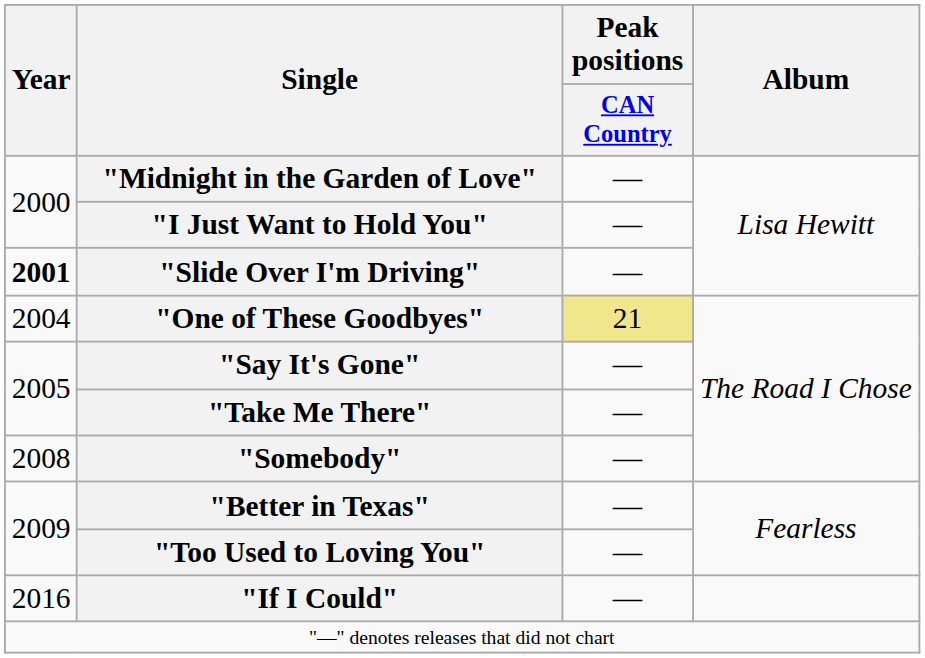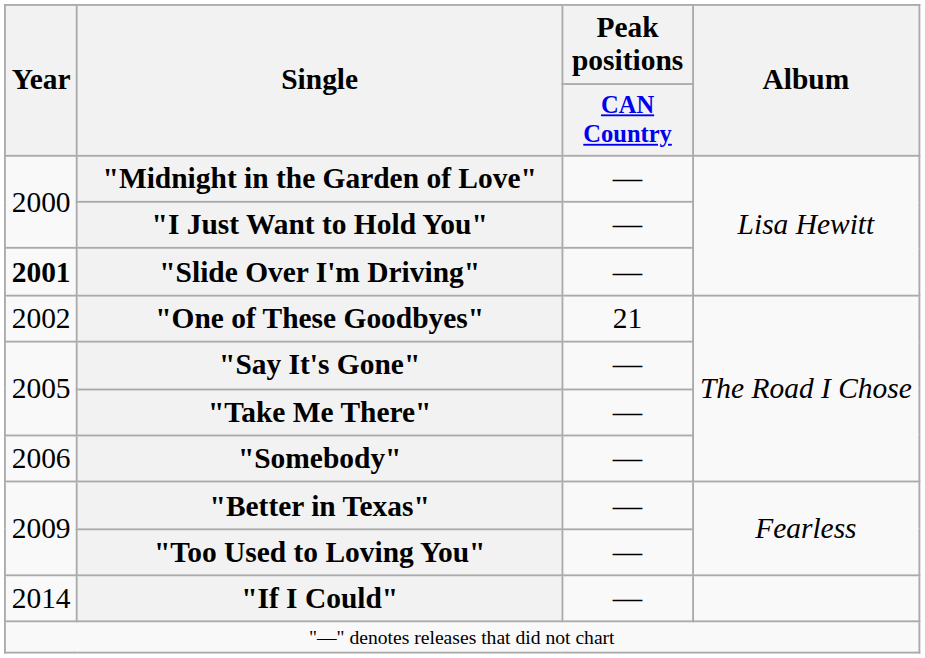"One of These Goodbyes" | Year: 2004 -> 2002
"One of These Goodbyes" | Peak positions / CAN Country: khaki background -> no background
"Somebody" | Year: 2008 -> 2006
"If I Could" | Year: 2016 -> 2014
